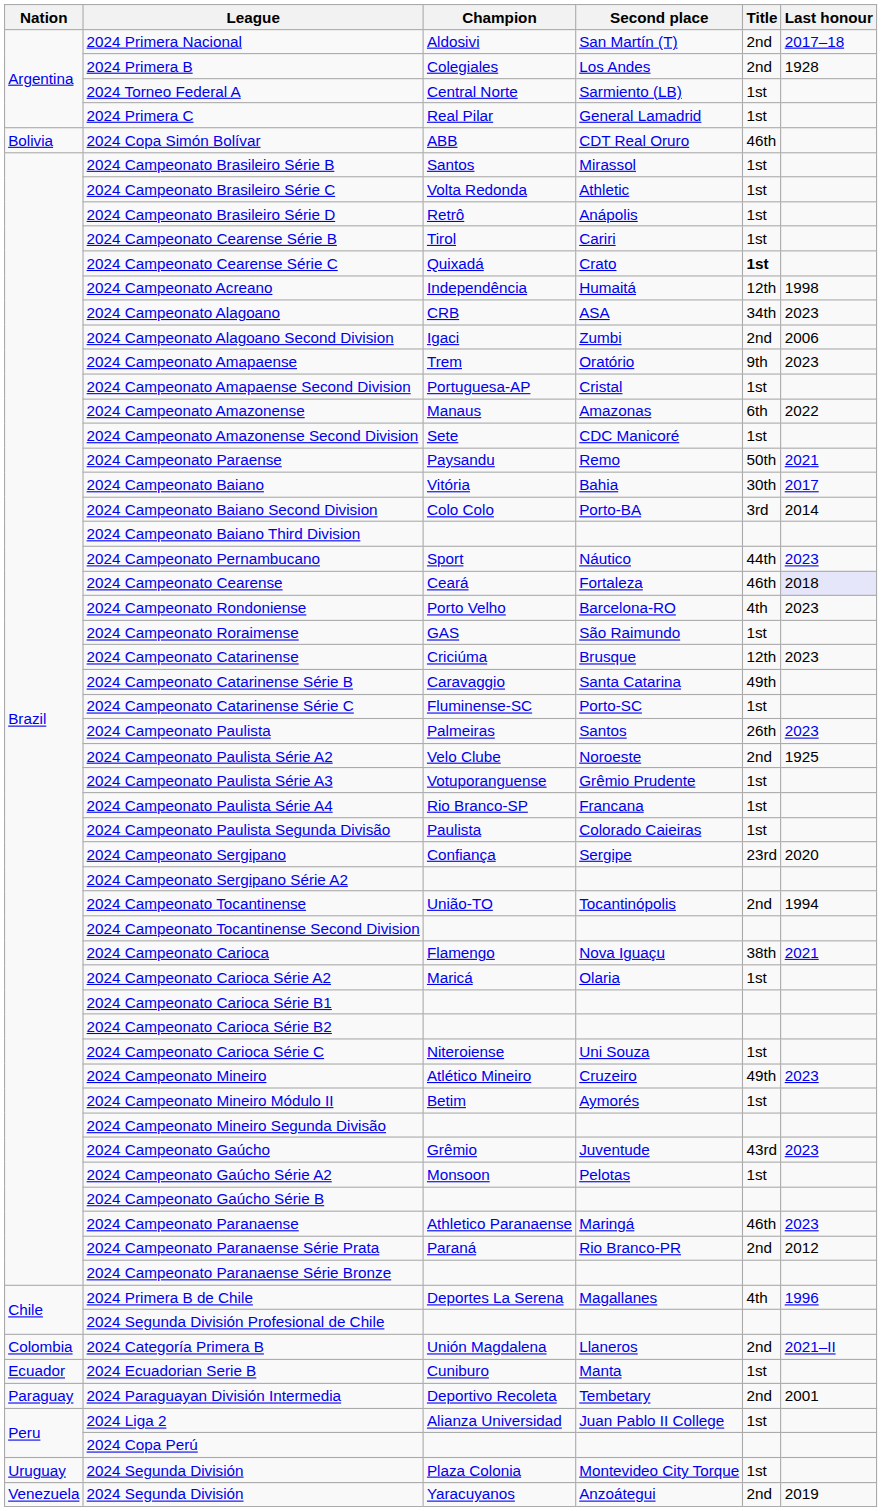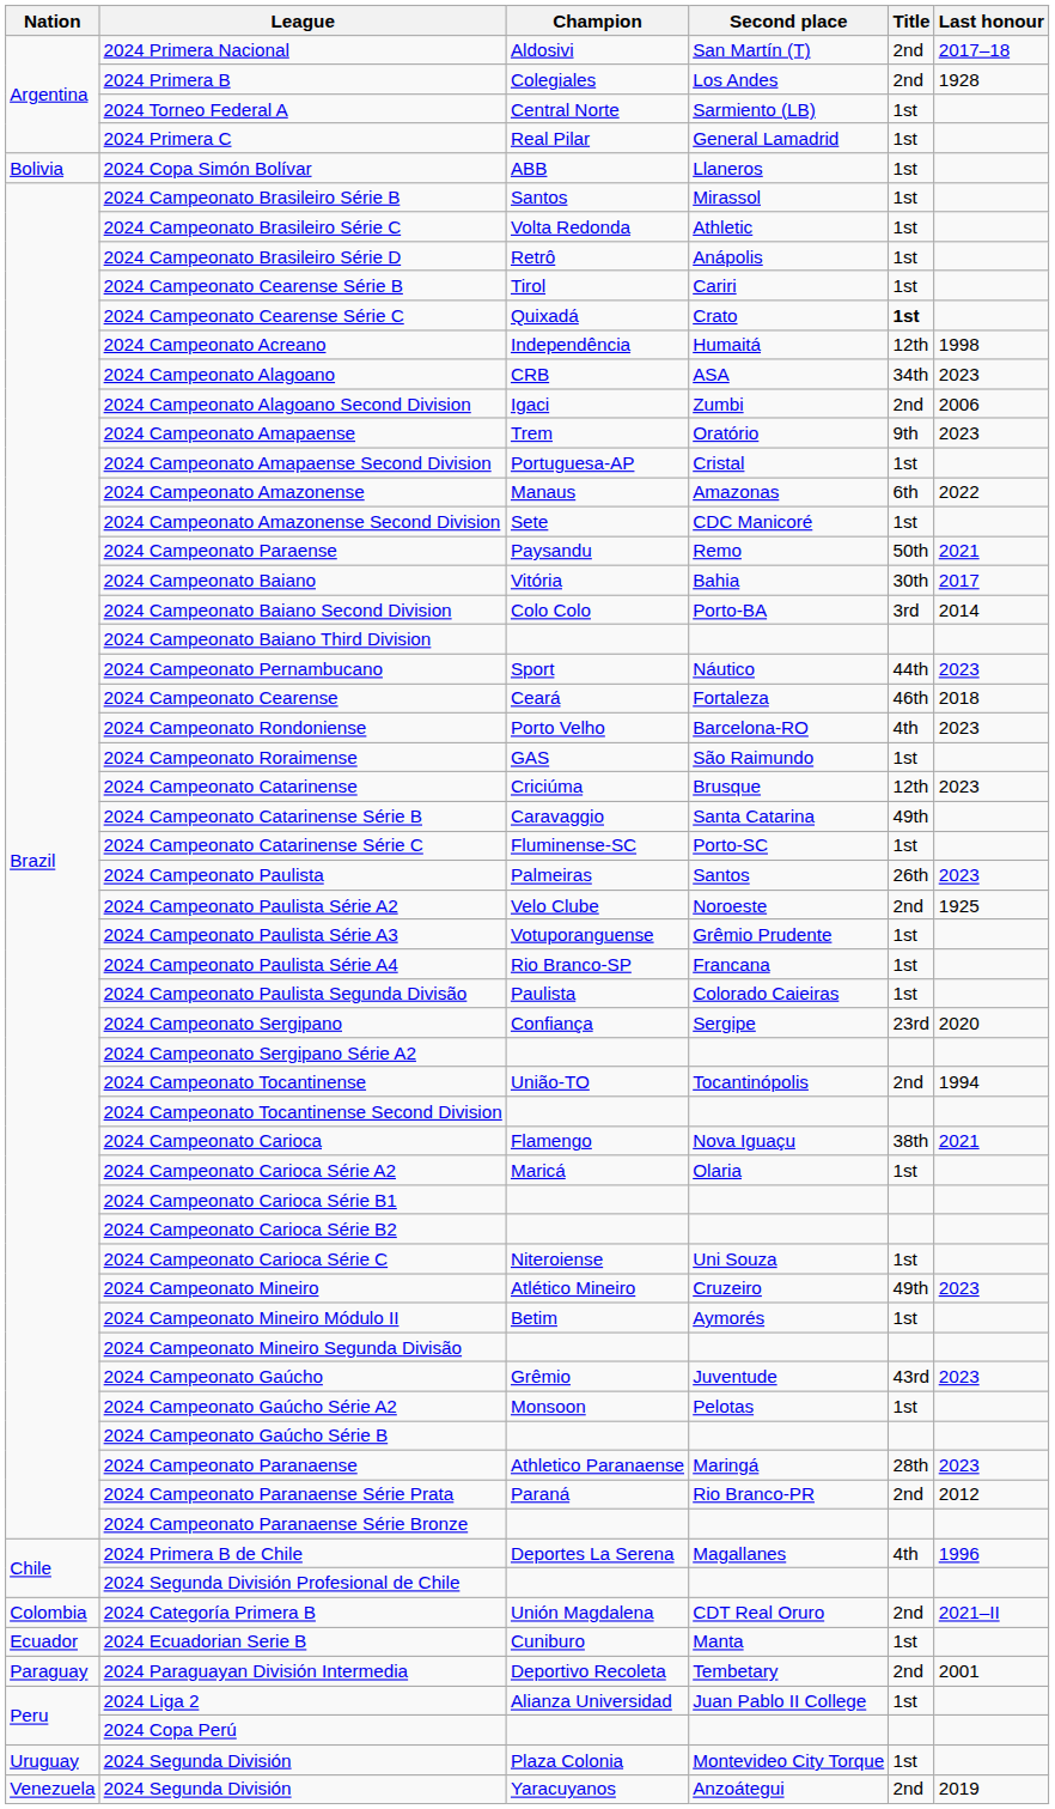2024 Copa Simón Bolívar | Second place: CDT Real Oruro -> Llaneros
2024 Copa Simón Bolívar | Title: 46th -> 1st
2024 Campeonato Cearense | Last honour: lavender background -> no background
2024 Campeonato Paranaense | Title: 46th -> 28th
2024 Categoría Primera B | Second place: Llaneros -> CDT Real Oruro
